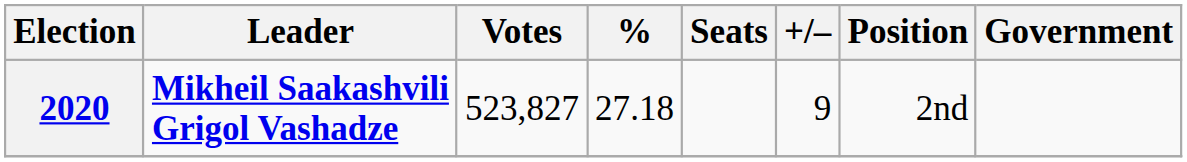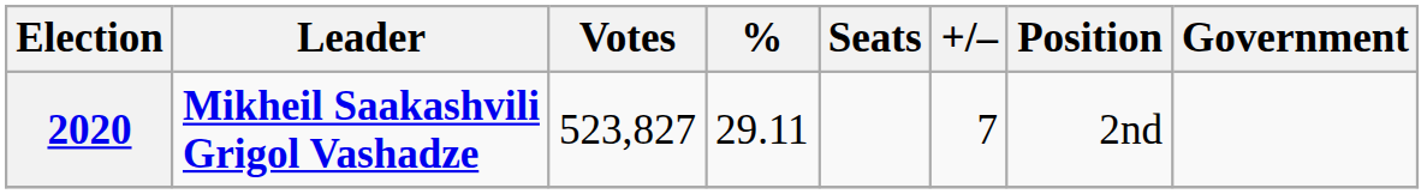2020 | %: 27.18 -> 29.11
2020 | +/–: 9 -> 7
